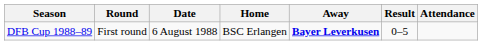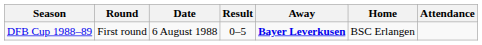columns swapped: Home <-> Result
